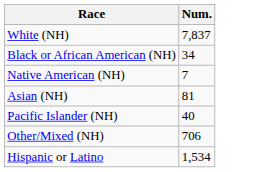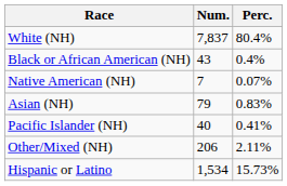+ column: Perc. | 80.4% | 0.4% | 0.07% | 0.83% | 0.41% | 2.11% | 15.73%
Black or African American (NH) | Num.: 34 -> 43
Asian (NH) | Num.: 81 -> 79
Other/Mixed (NH) | Num.: 706 -> 206
